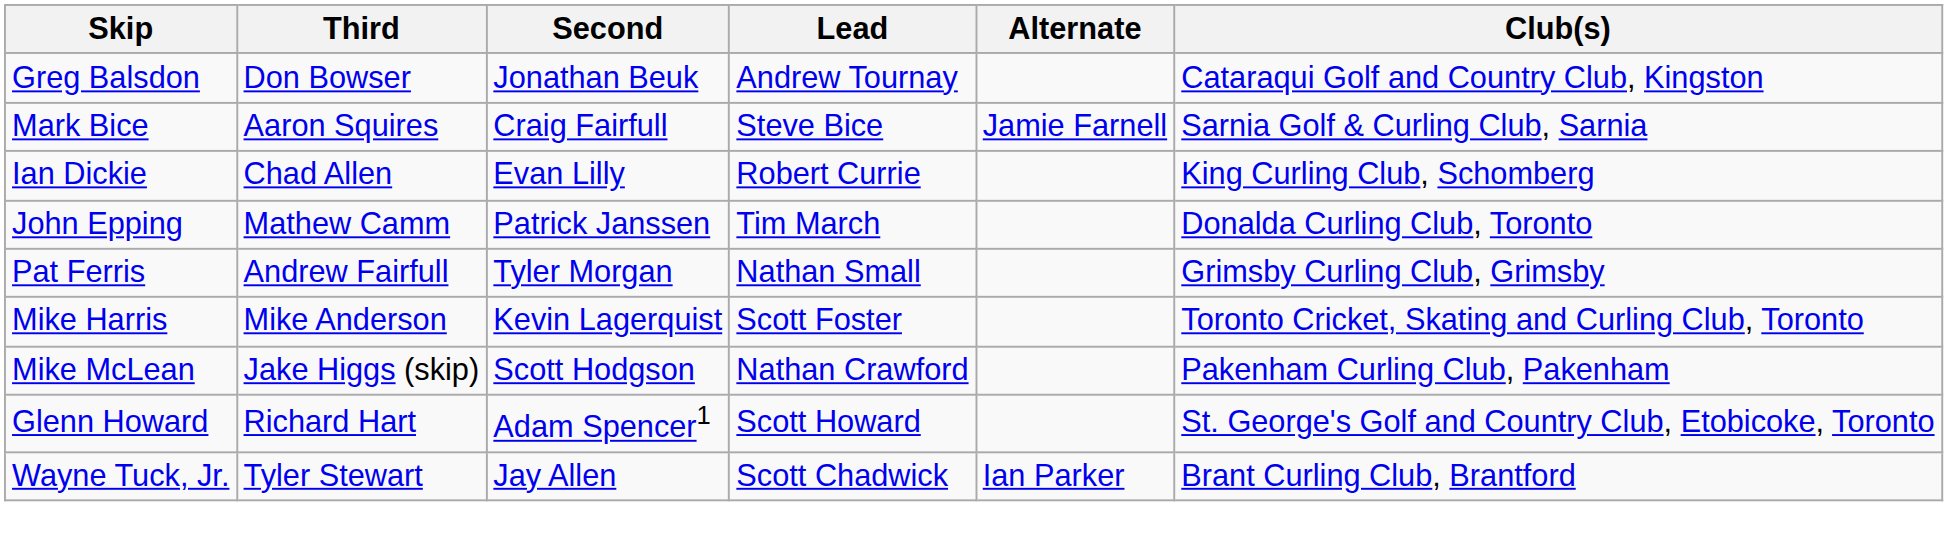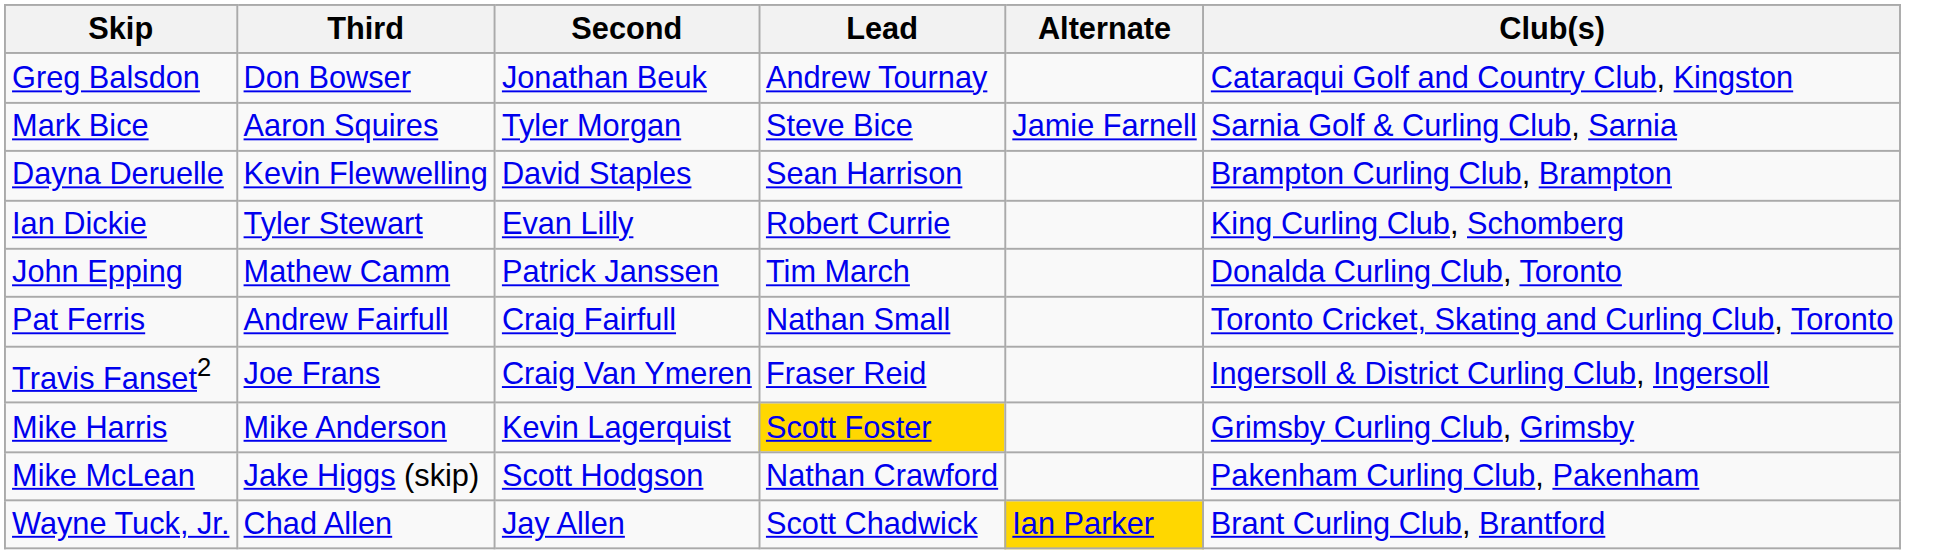Mark Bice | Second: Craig Fairfull -> Tyler Morgan
+ row: Dayna Deruelle | Kevin Flewwelling | David Staples | Sean Harrison | Brampton Curling Club, Brampton
Ian Dickie | Third: Chad Allen -> Tyler Stewart
Pat Ferris | Second: Tyler Morgan -> Craig Fairfull
Pat Ferris | Club(s): Grimsby Curling Club, Grimsby -> Toronto Cricket, Skating and Curling Club, Toronto
+ row: Travis Fanset2 | Joe Frans | Craig Van Ymeren | Fraser Reid | Ingersoll & District Curling Club, Ingersoll
Mike Harris | Lead: no background -> gold background
Mike Harris | Club(s): Toronto Cricket, Skating and Curling Club, Toronto -> Grimsby Curling Club, Grimsby
- row: Glenn Howard | Richard Hart | Adam Spencer1 | Scott Howard | St. George's Golf and Country Club, Etobicoke, Toronto
Wayne Tuck, Jr. | Third: Tyler Stewart -> Chad Allen
Wayne Tuck, Jr. | Alternate: no background -> gold background
